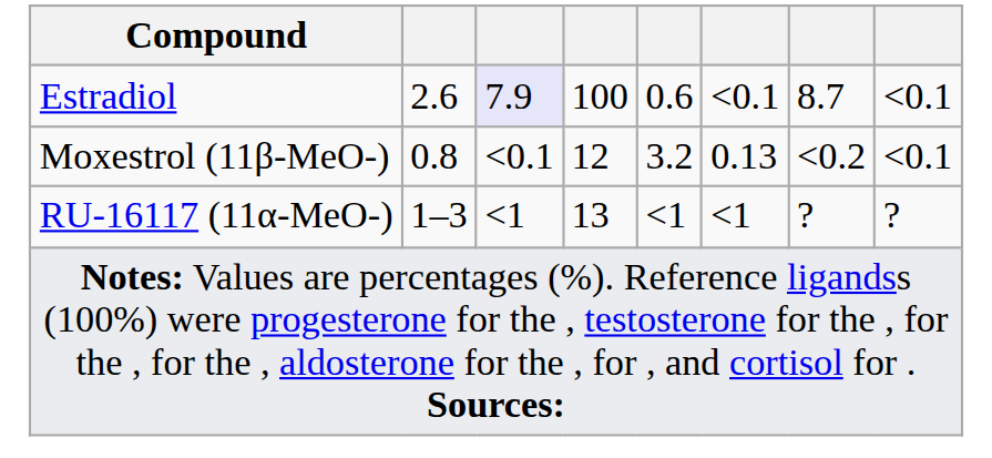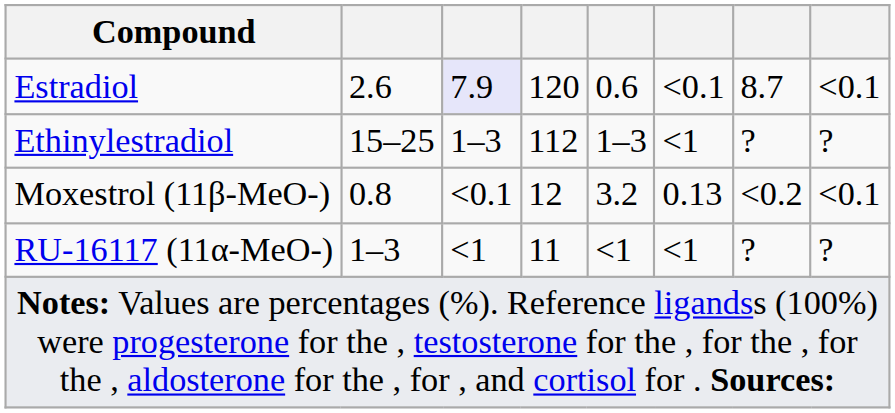Estradiol | column 4: 100 -> 120
+ row: Ethinylestradiol | 15–25 | 1–3 | 112 | 1–3 | <1 | ? | ?
RU-16117 (11α-MeO-) | column 4: 13 -> 11
